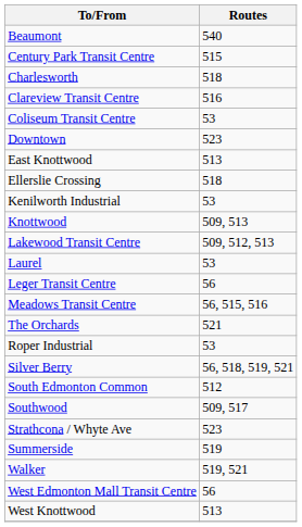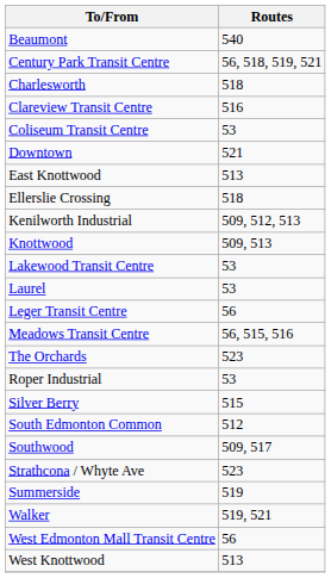Century Park Transit Centre | Routes: 515 -> 56, 518, 519, 521
Downtown | Routes: 523 -> 521
Kenilworth Industrial | Routes: 53 -> 509, 512, 513
Lakewood Transit Centre | Routes: 509, 512, 513 -> 53
The Orchards | Routes: 521 -> 523
Silver Berry | Routes: 56, 518, 519, 521 -> 515
